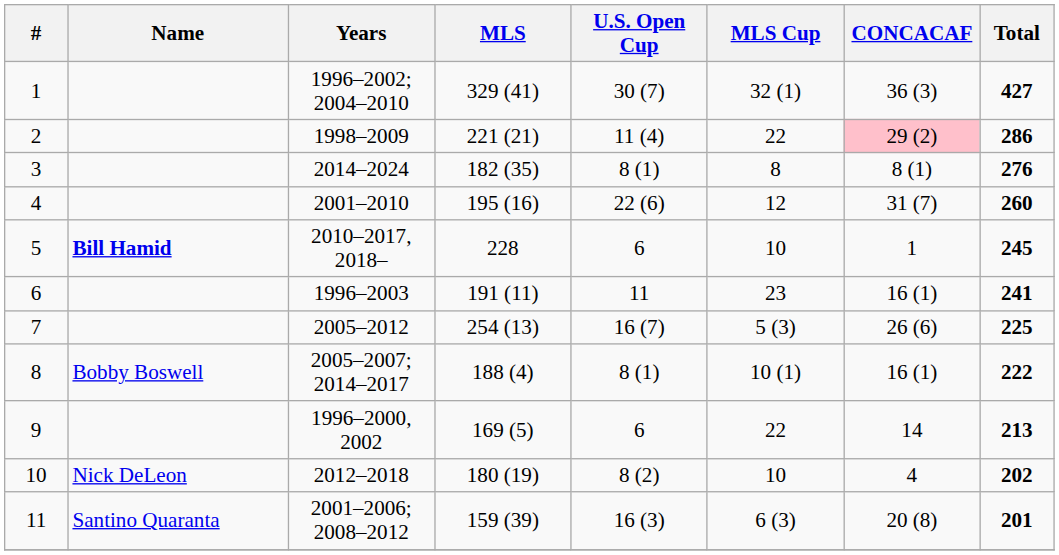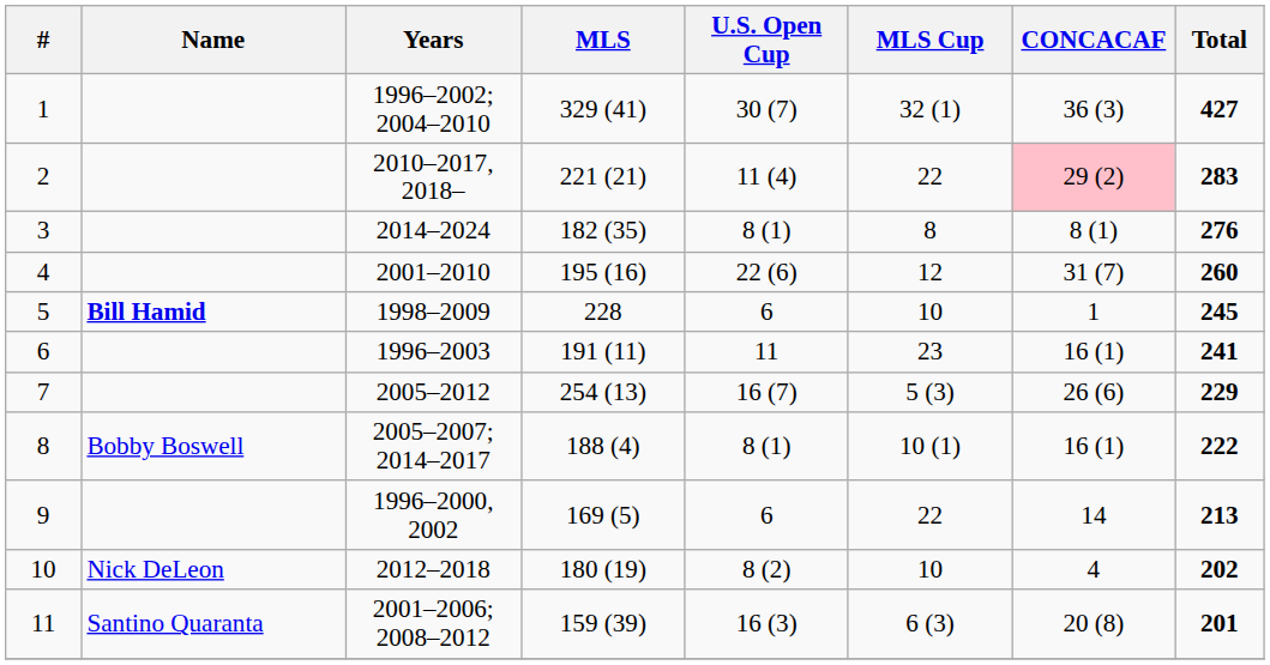2 | Years: 1998–2009 -> 2010–2017, 2018–
2 | Total: 286 -> 283
5 | Years: 2010–2017, 2018– -> 1998–2009
7 | Total: 225 -> 229
